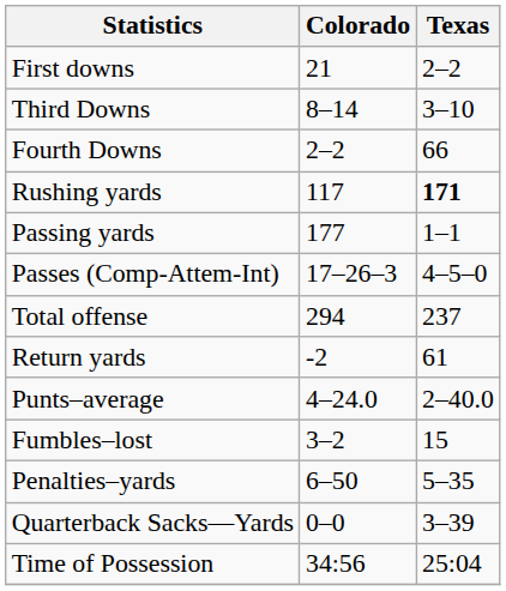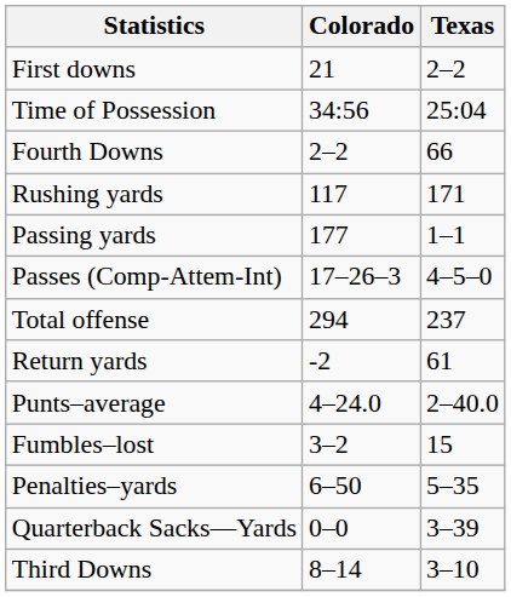rows swapped: Third Downs <-> Time of Possession
Rushing yards | Texas: bold -> normal
